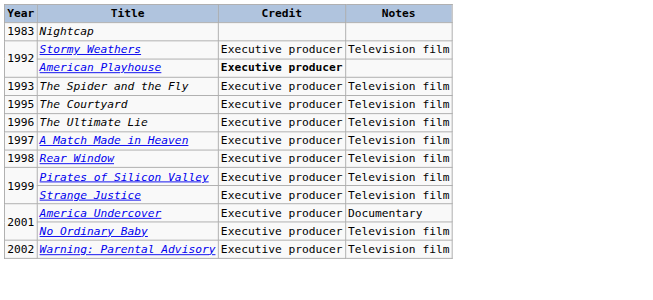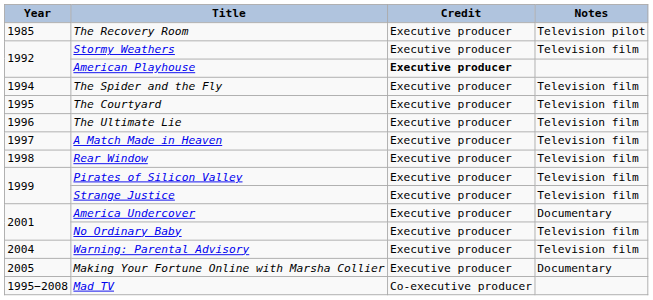- row: 1983 | Nightcap
+ row: 1985 | The Recovery Room | Executive producer | Television pilot
The Spider and the Fly | Year: 1993 -> 1994
Warning: Parental Advisory | Year: 2002 -> 2004
+ row: 2005 | Making Your Fortune Online with Marsha Collier | Executive producer | Documentary
+ row: 1995−2008 | Mad TV | Co-executive producer
